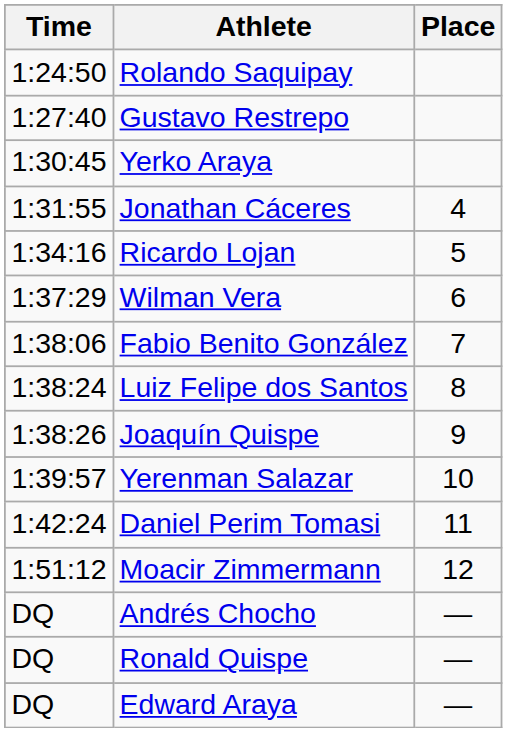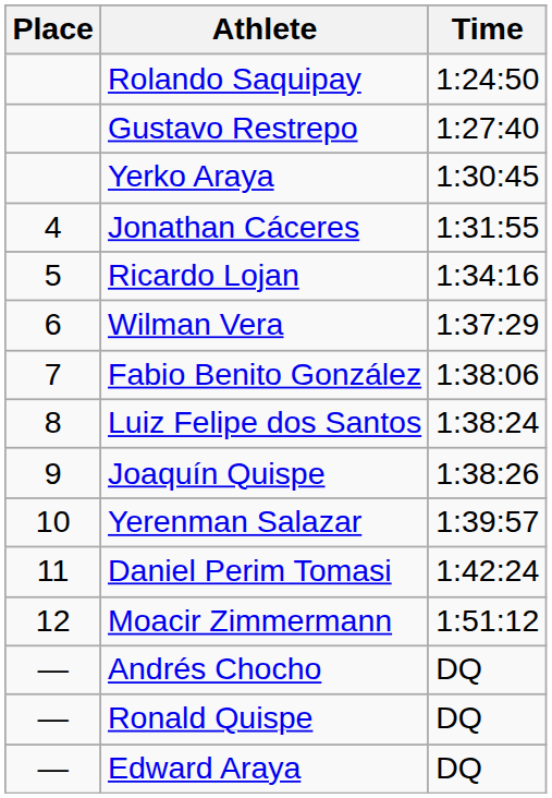columns swapped: Place <-> Time
